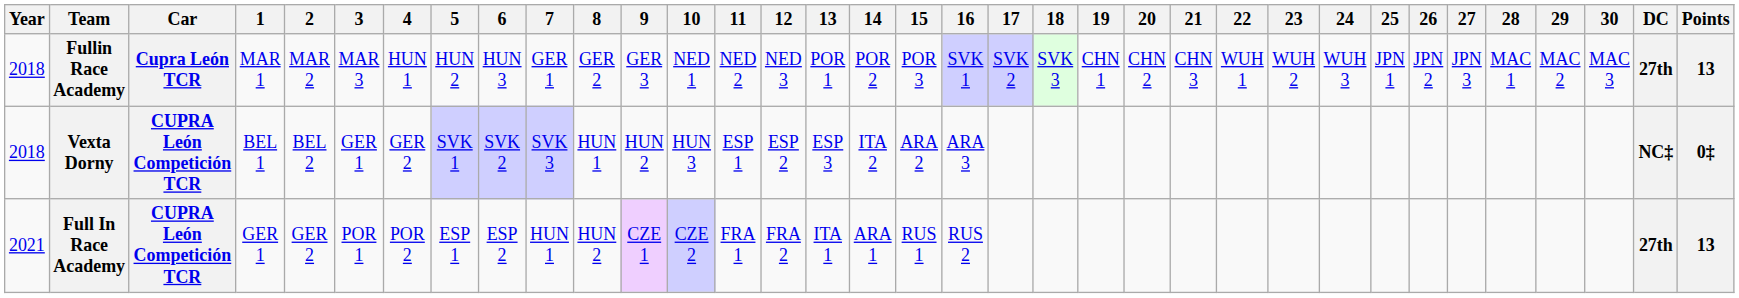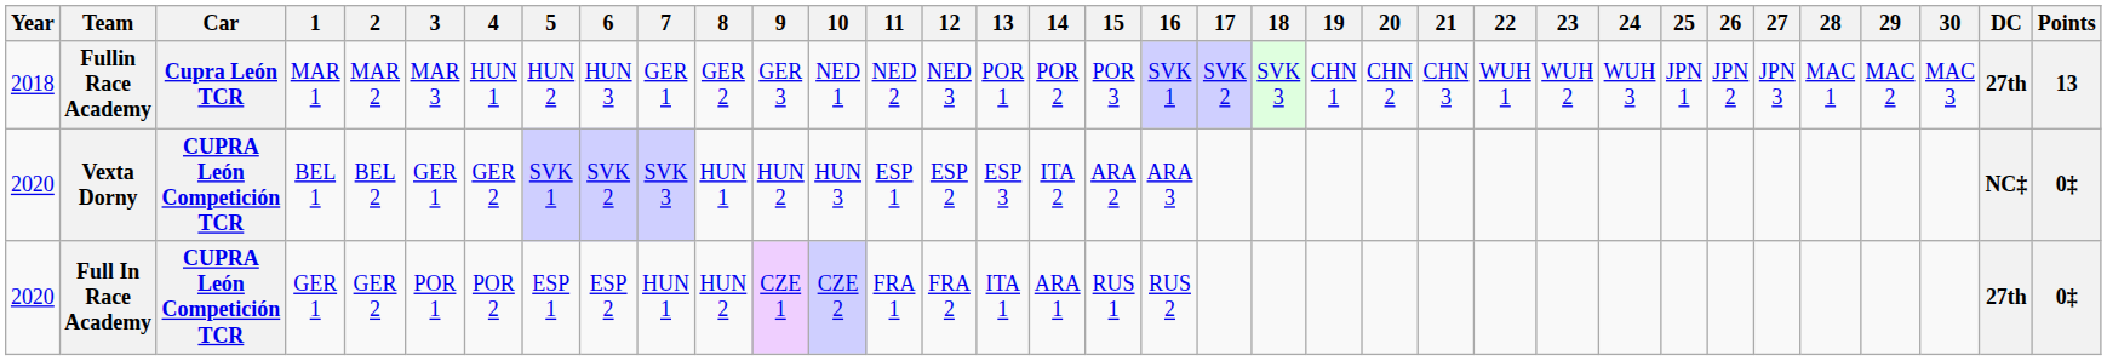Vexta Dorny | Year: 2018 -> 2020
Full In Race Academy | Year: 2021 -> 2020
Full In Race Academy | Points: 13 -> 0‡
